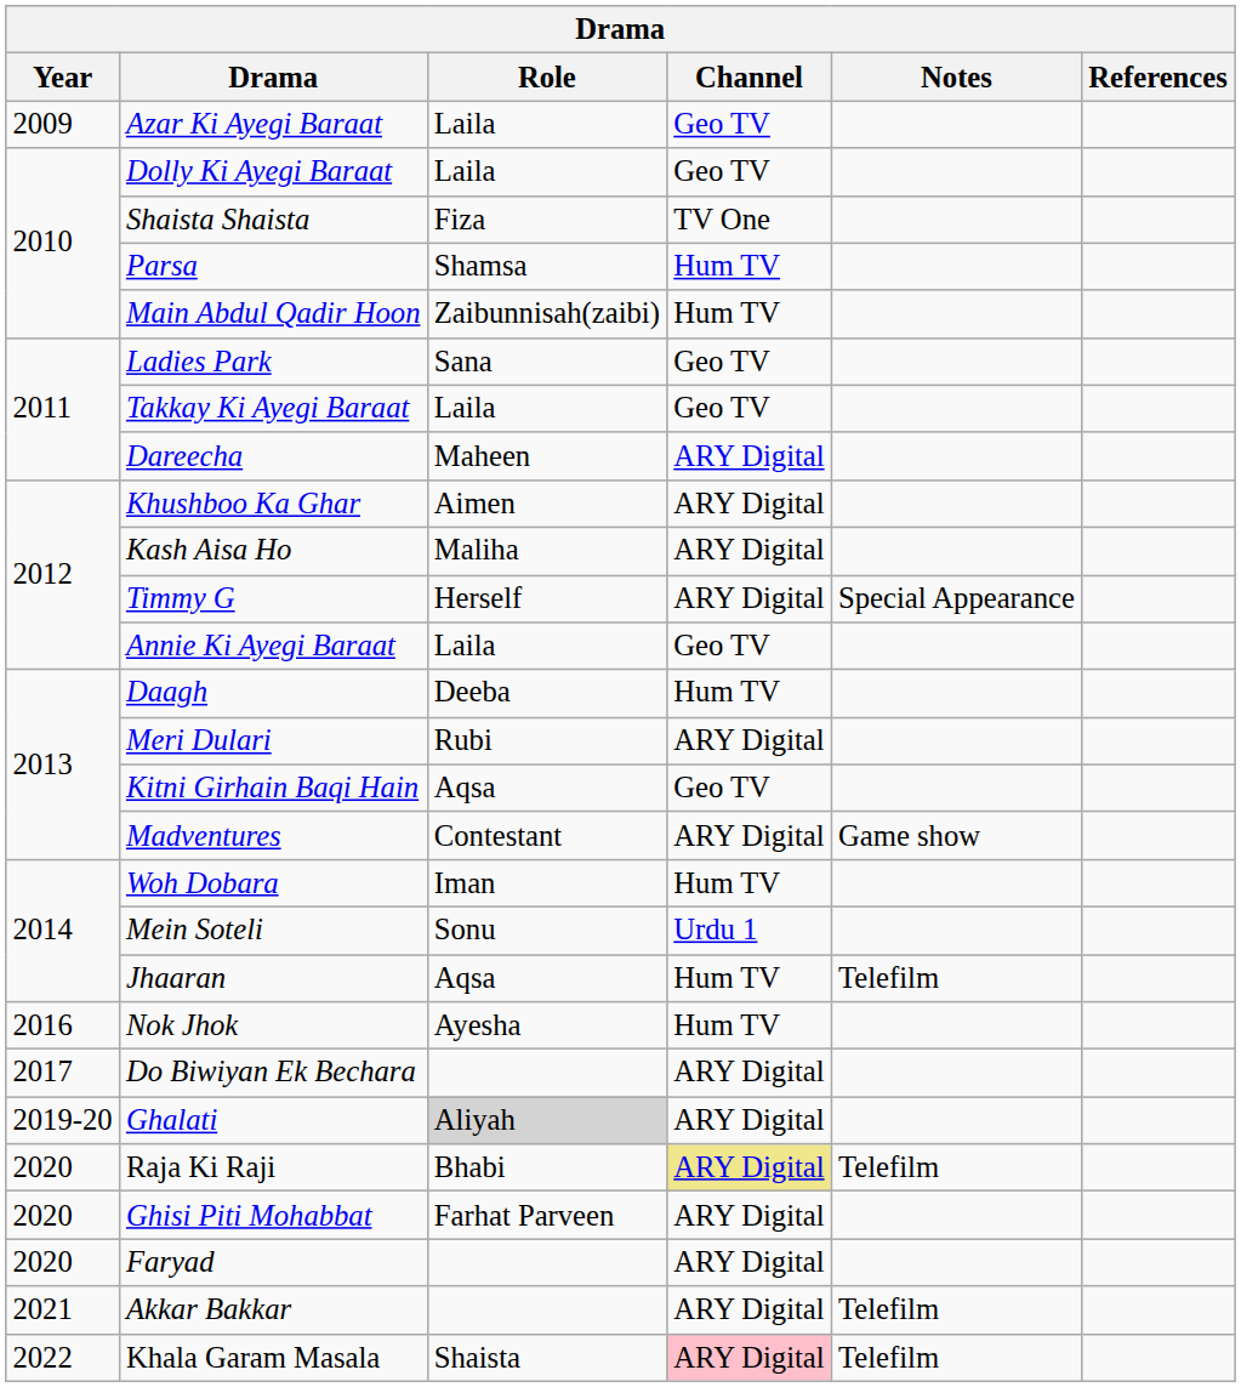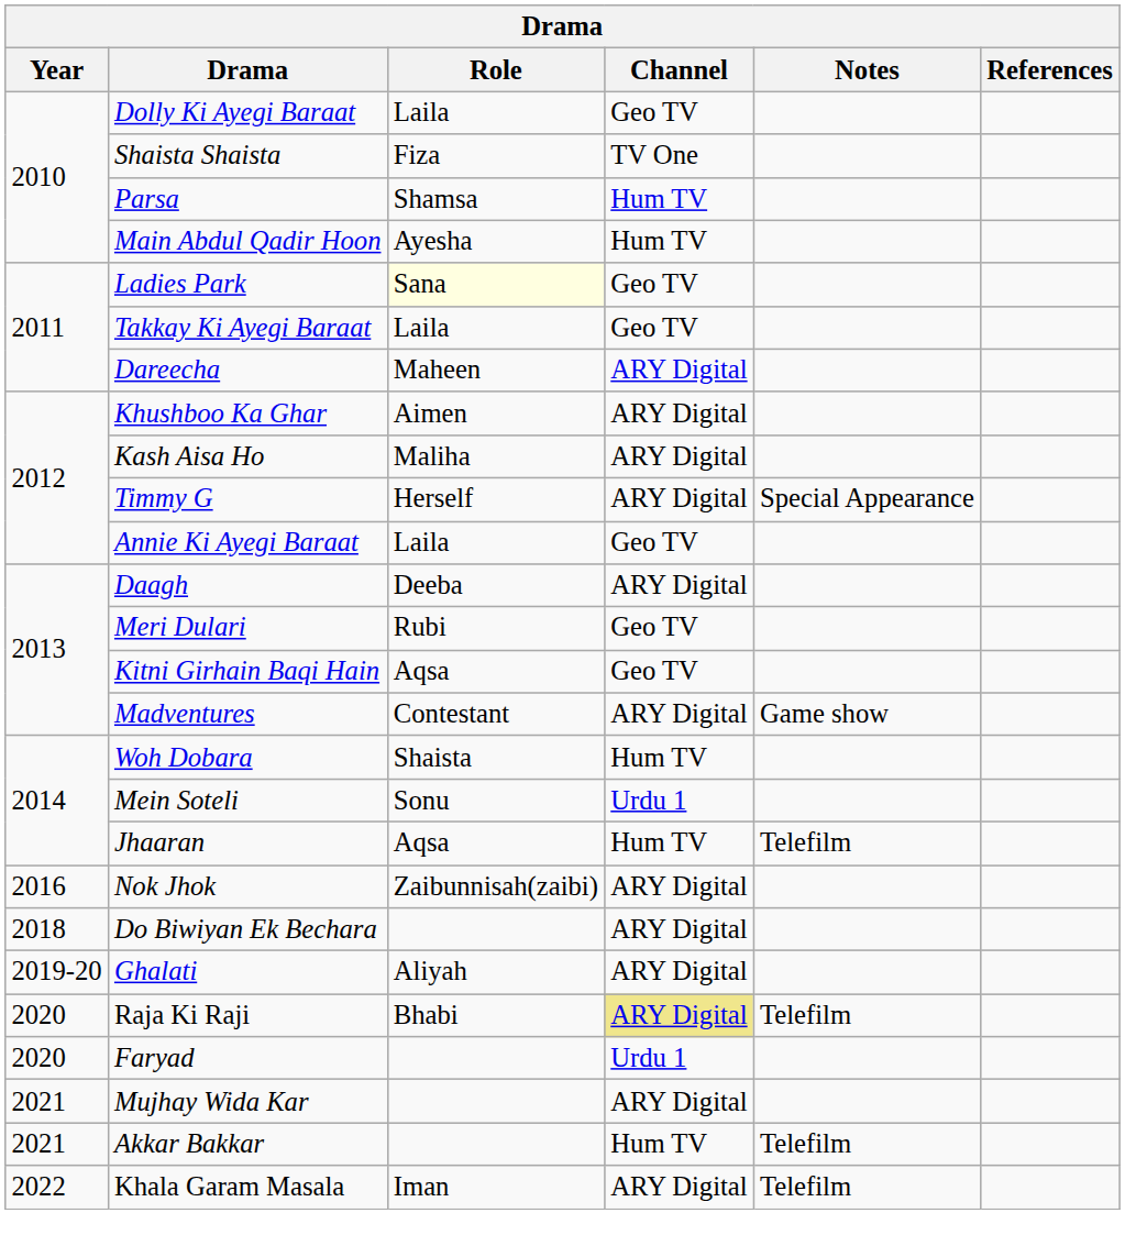- row: 2009 | Azar Ki Ayegi Baraat | Laila | Geo TV
Main Abdul Qadir Hoon | Role: Zaibunnisah(zaibi) -> Ayesha
Ladies Park | Role: no background -> lightyellow background
Daagh | Channel: Hum TV -> ARY Digital
Meri Dulari | Channel: ARY Digital -> Geo TV
Woh Dobara | Role: Iman -> Shaista
Nok Jhok | Role: Ayesha -> Zaibunnisah(zaibi)
Nok Jhok | Channel: Hum TV -> ARY Digital
Do Biwiyan Ek Bechara | Year: 2017 -> 2018
Ghalati | Role: lightgrey background -> no background
- row: 2020 | Ghisi Piti Mohabbat | Farhat Parveen | ARY Digital
Faryad | Channel: ARY Digital -> Urdu 1
+ row: 2021 | Mujhay Wida Kar | ARY Digital
Akkar Bakkar | Channel: ARY Digital -> Hum TV
Khala Garam Masala | Role: Shaista -> Iman
Khala Garam Masala | Channel: pink background -> no background
